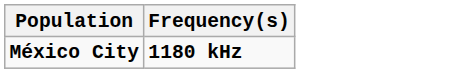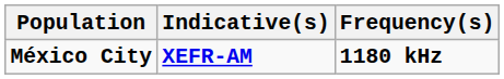+ column: Indicative(s) | XEFR-AM
